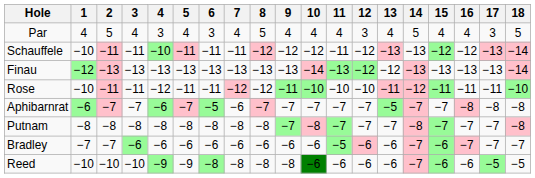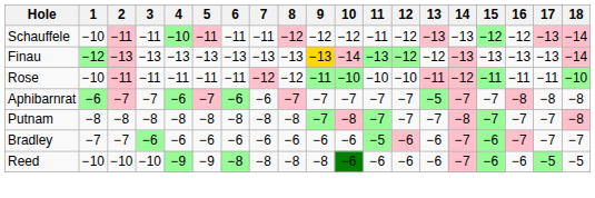- row: Par | 4 | 5 | 4 | 3 | 4 | 3 | 4 | 5 | 4 | 4 | 4 | 3 | 4 | 5 | 4 | 4 | 3 | 5
Finau | 9: no background -> gold background
Rose | 4: −12 -> −11
Aphibarnrat | 6: −5 -> −6
